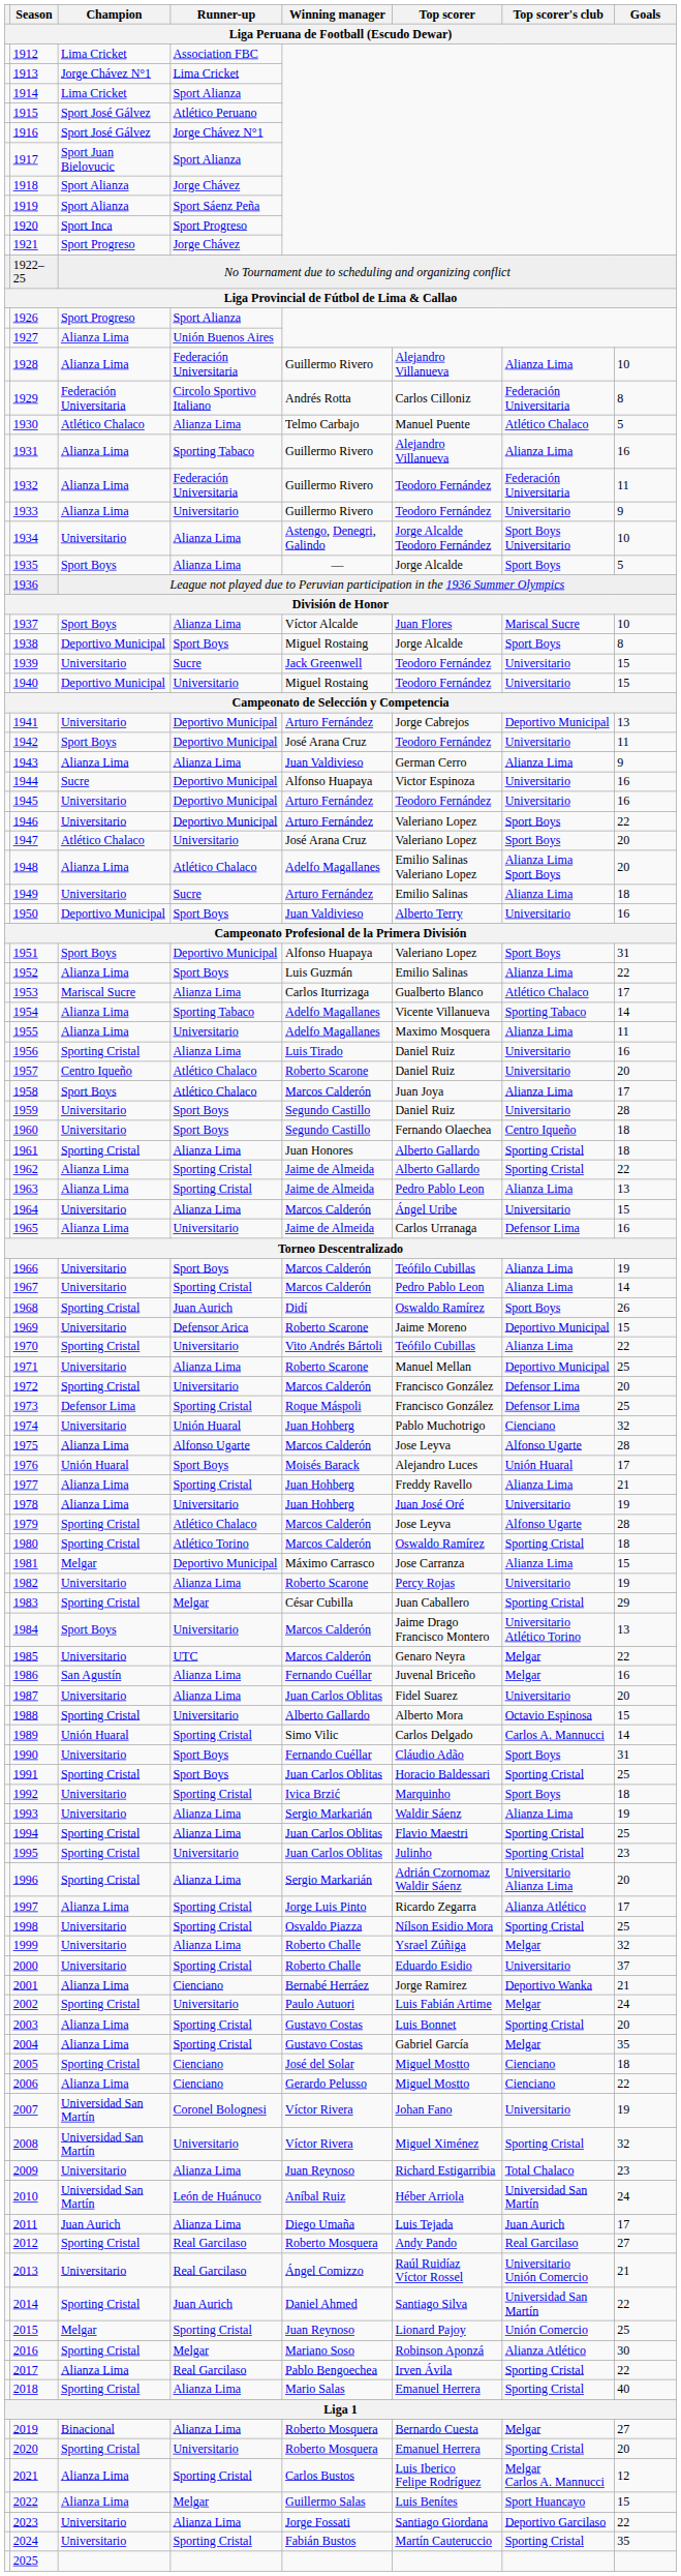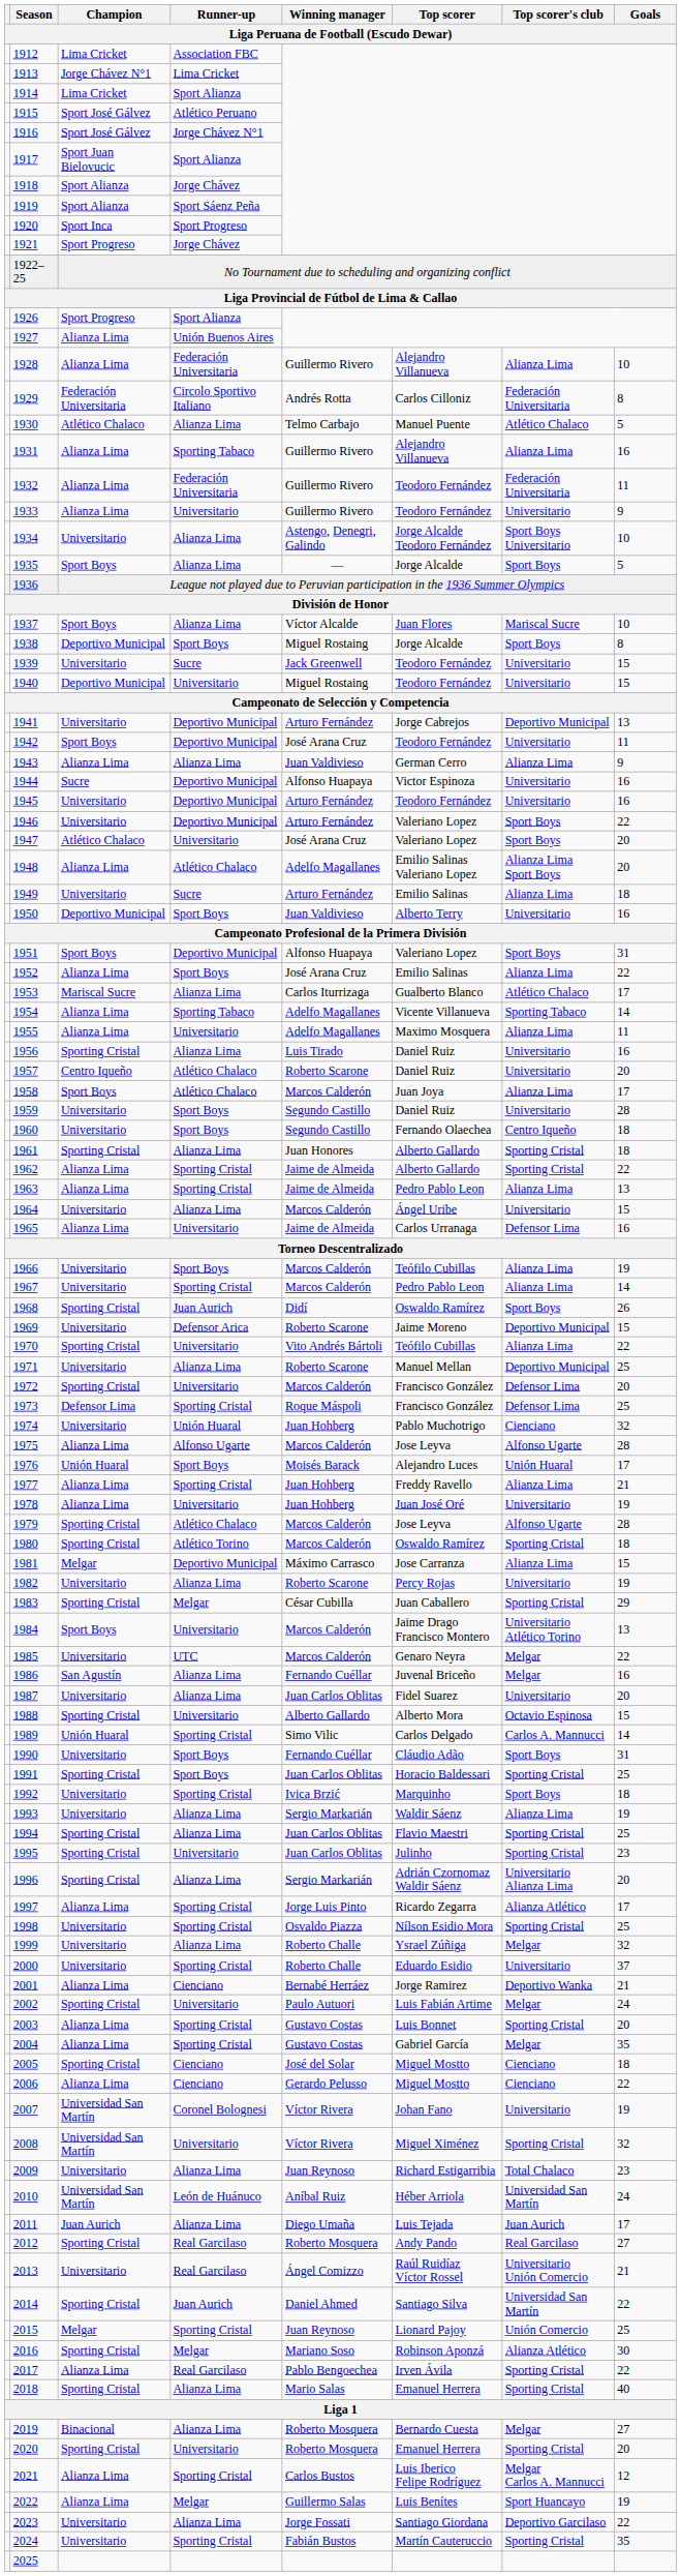1952 | Winning manager / Liga Peruana de Football (Escudo Dewar): Luis Guzmán -> José Arana Cruz
2022 | Goals / Liga Peruana de Football (Escudo Dewar): 15 -> 19
